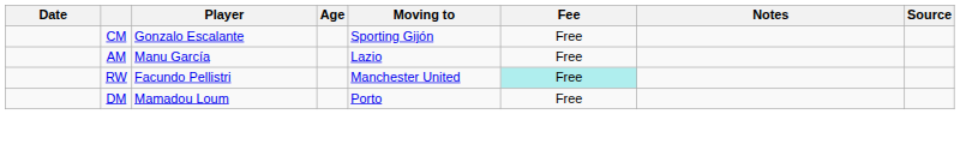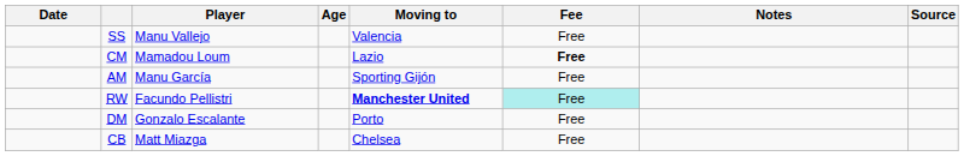+ row: SS | Manu Vallejo | Valencia | Free
CM | Player: Gonzalo Escalante -> Mamadou Loum
CM | Moving to: Sporting Gijón -> Lazio
CM | Fee: normal -> bold
AM | Moving to: Lazio -> Sporting Gijón
RW | Moving to: normal -> bold
DM | Player: Mamadou Loum -> Gonzalo Escalante
+ row: CB | Matt Miazga | Chelsea | Free
